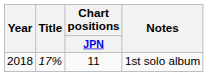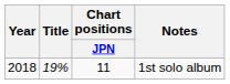1st solo album | Title: 17% -> 19%
